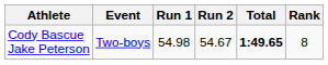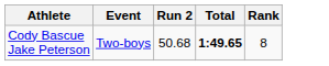- column: Run 1 | 54.98
Cody Bascue Jake Peterson | Run 2: 54.67 -> 50.68
